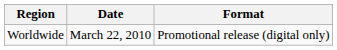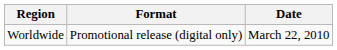columns swapped: Date <-> Format
